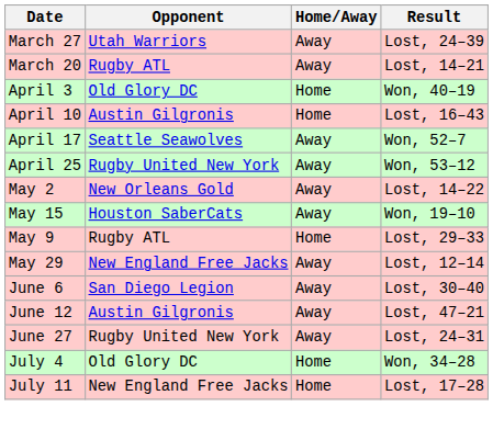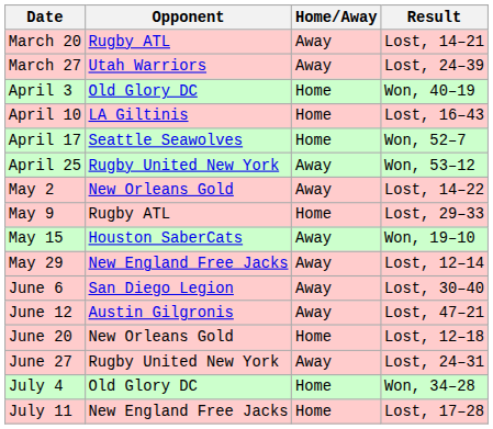rows swapped: March 20 <-> March 27
April 10 | Opponent: Austin Gilgronis -> LA Giltinis
April 17 | Home/Away: Away -> Home
rows swapped: May 9 <-> May 15
+ row: June 20 | New Orleans Gold | Home | Lost, 12–18
